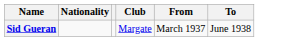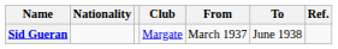+ column: Ref.
